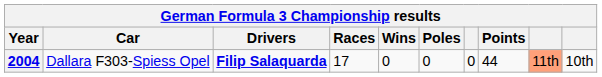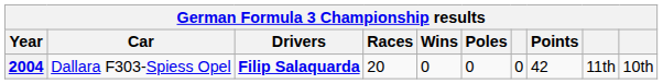2004 | Races: 17 -> 20
2004 | Points: 44 -> 42
2004 | column 9: lightsalmon background -> no background
